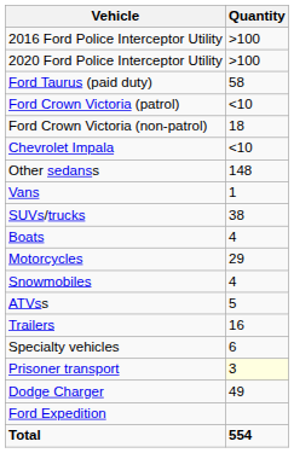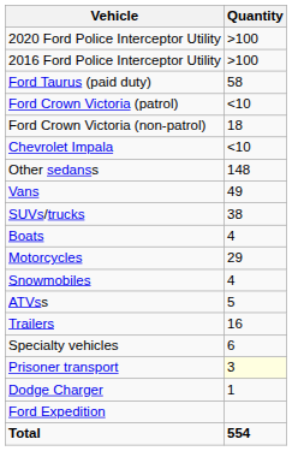rows swapped: 2020 Ford Police Interceptor Utility <-> 2016 Ford Police Interceptor Utility
Vans | Quantity: 1 -> 49
Dodge Charger | Quantity: 49 -> 1
